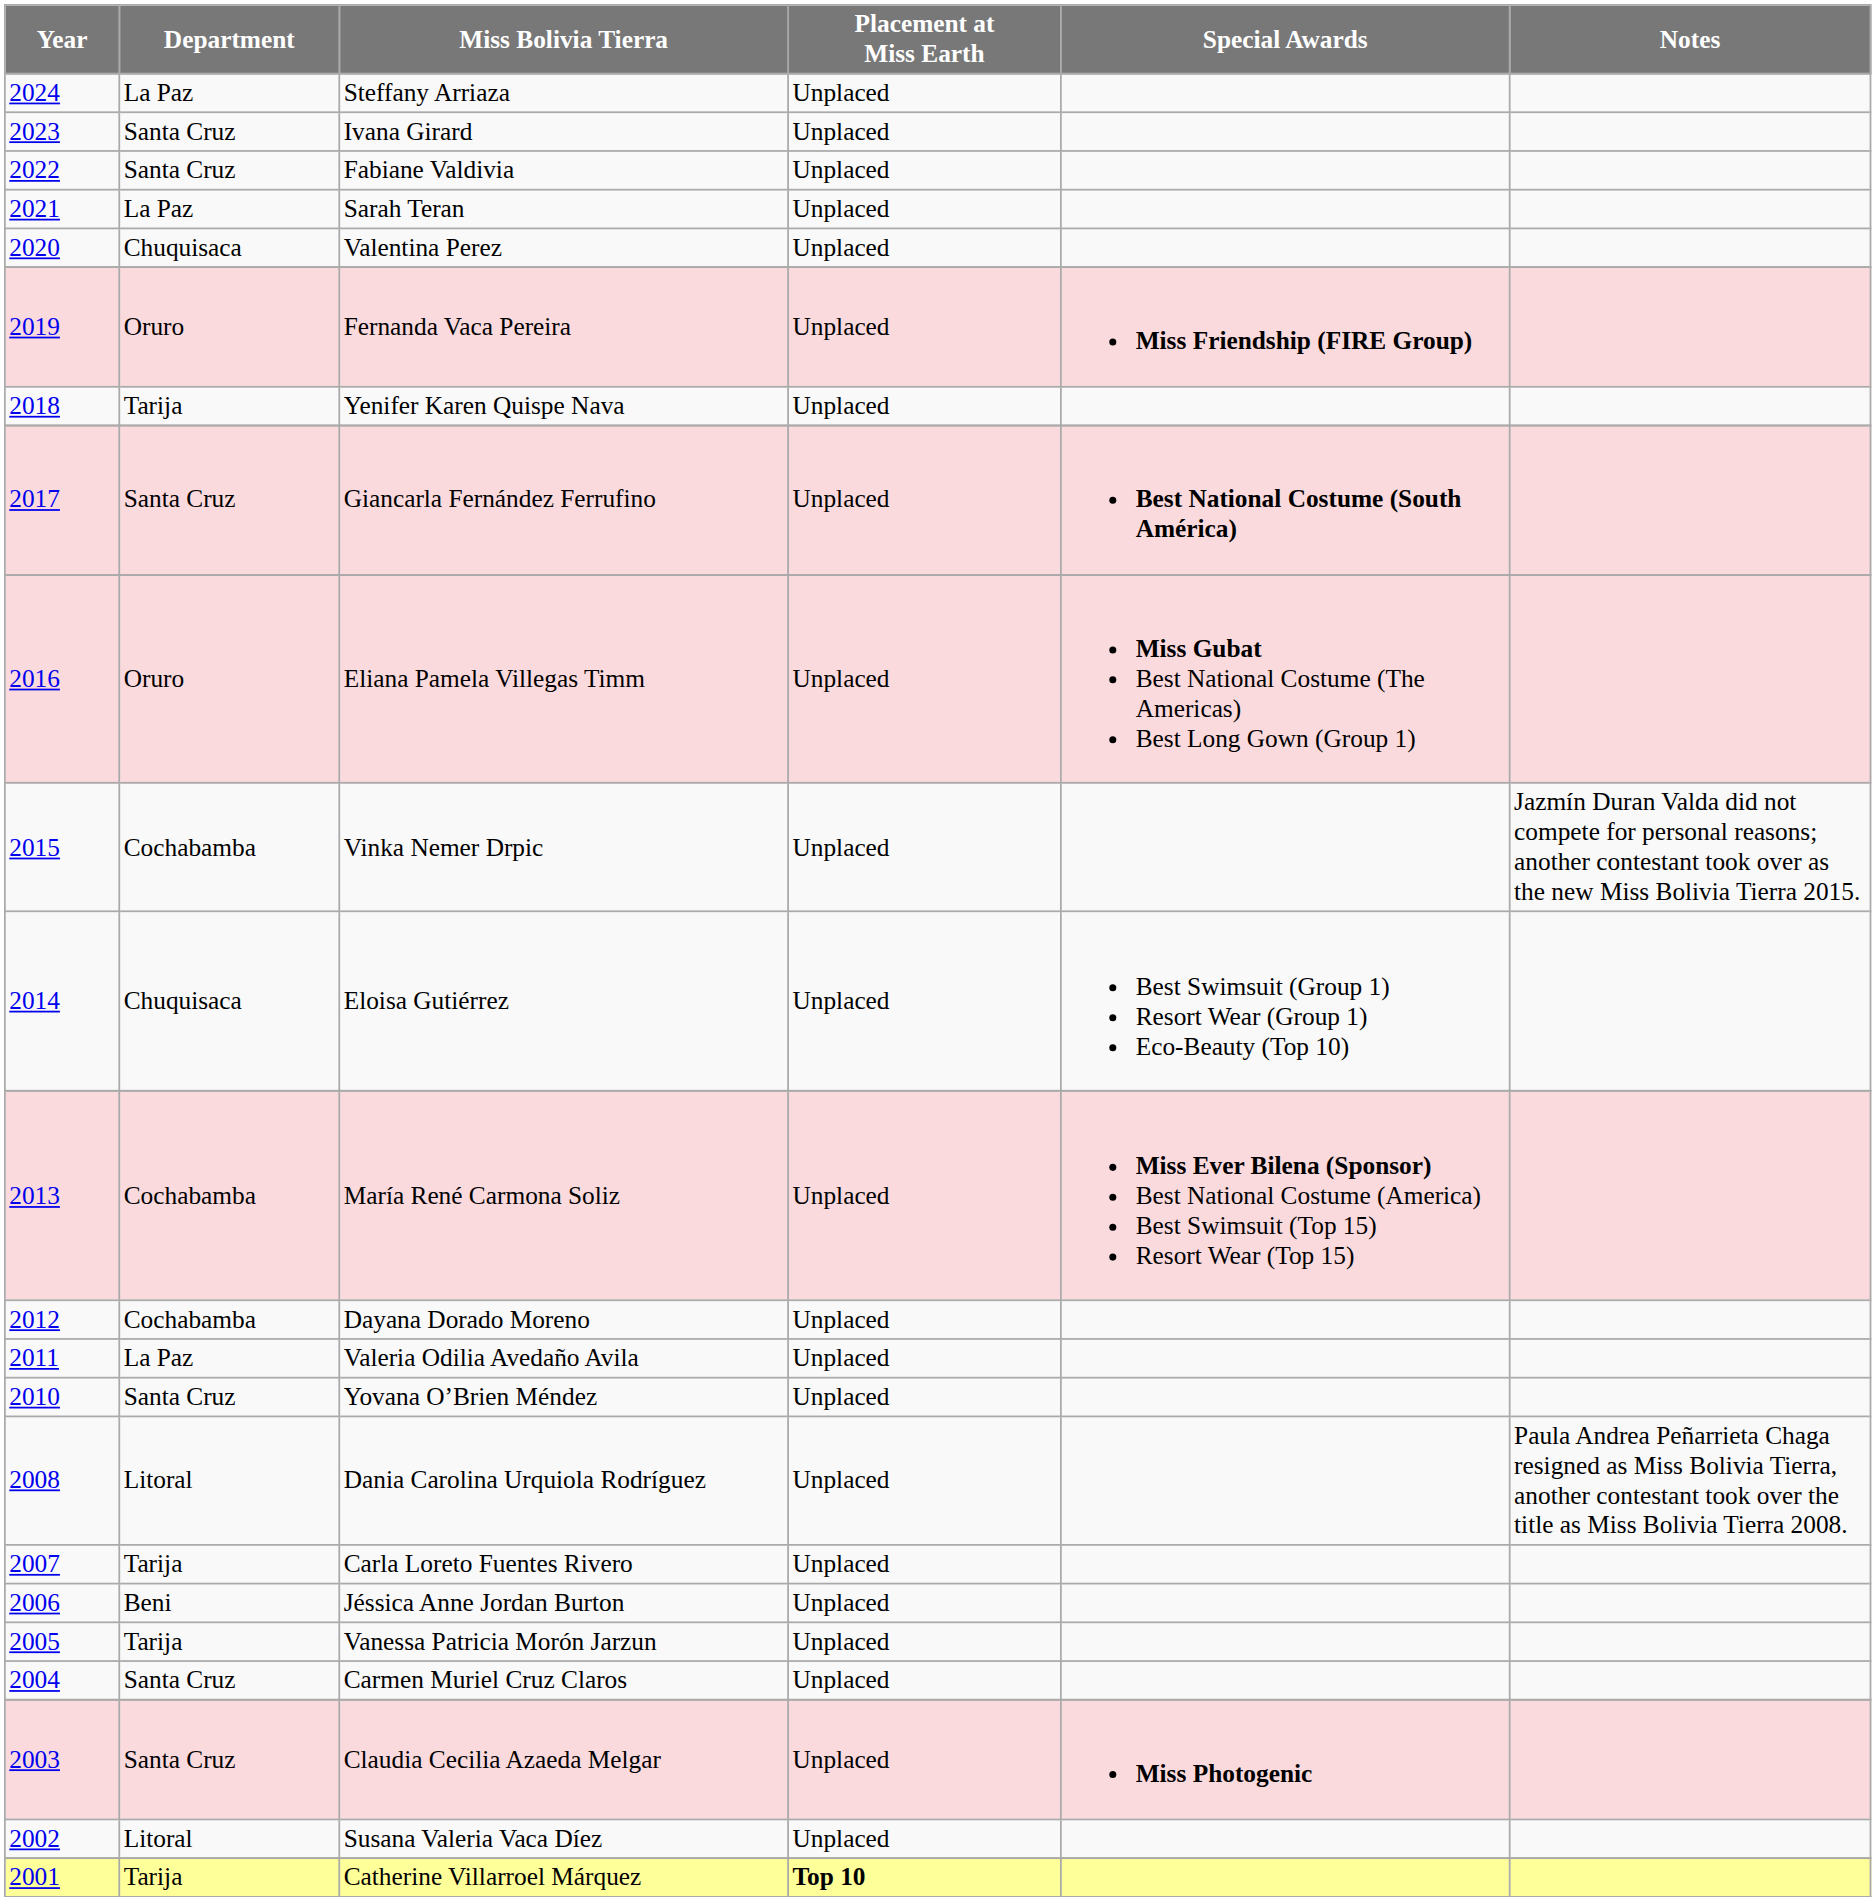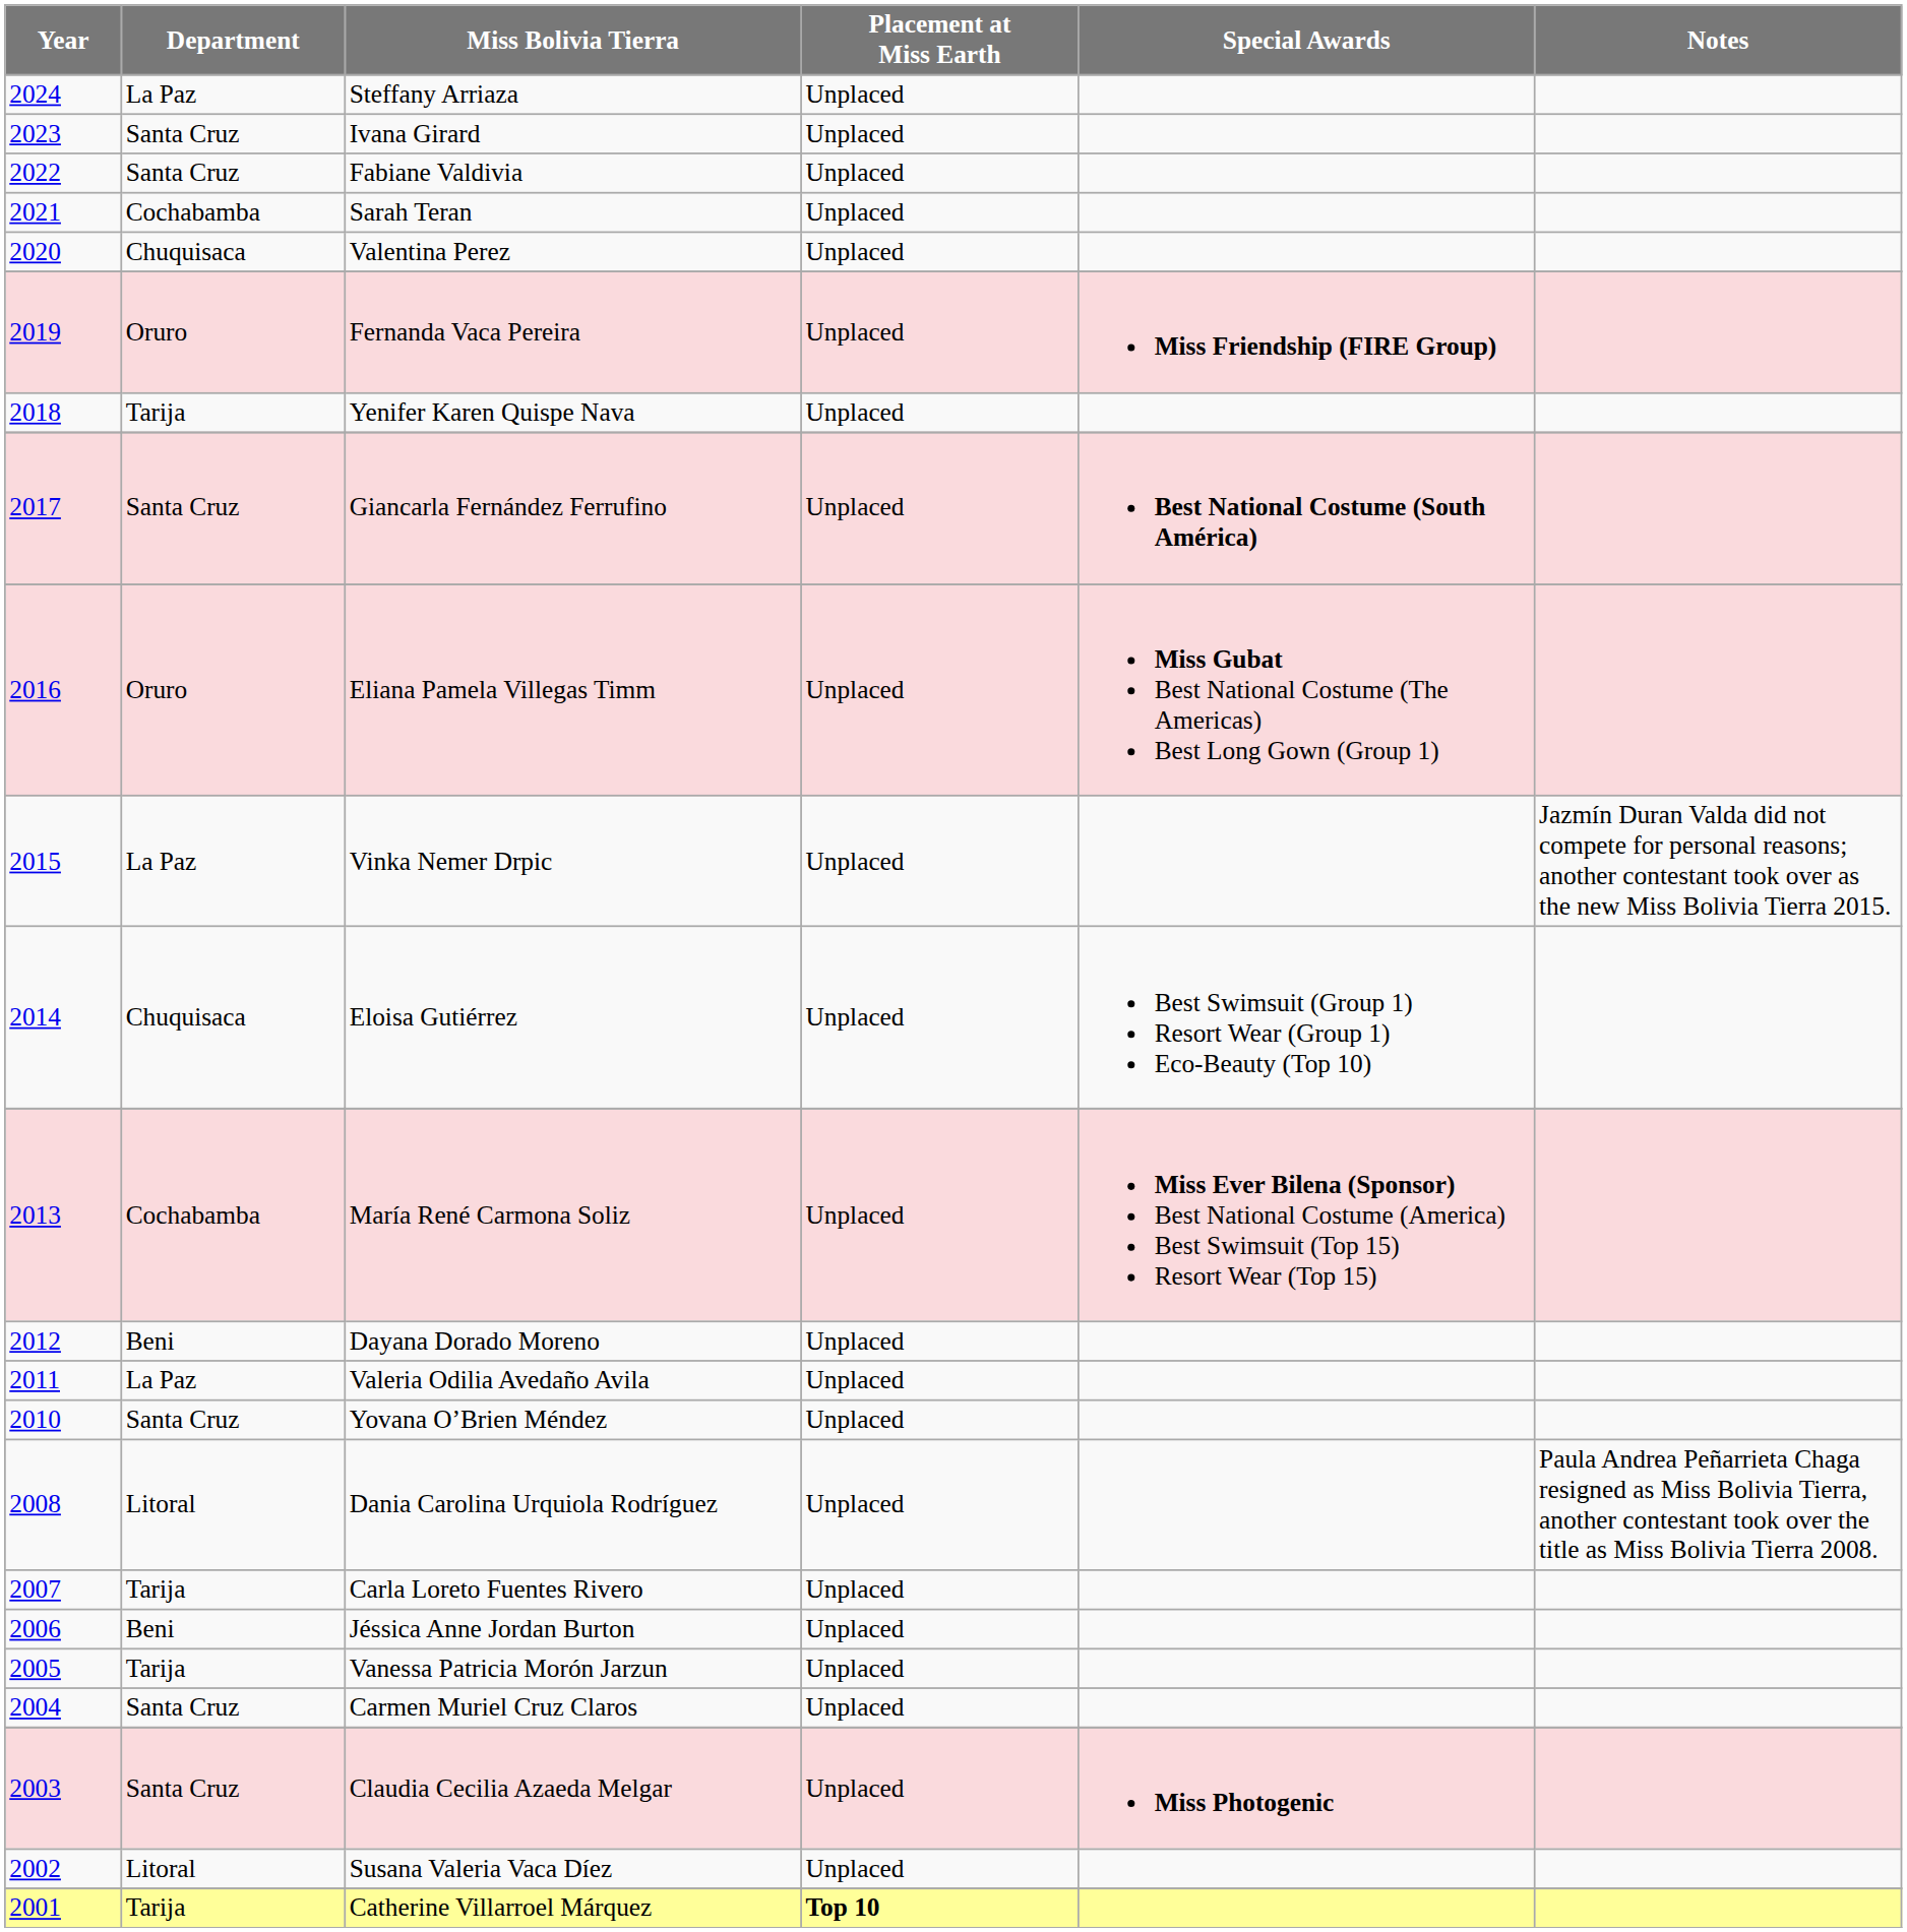Sarah Teran | Department: La Paz -> Cochabamba
Vinka Nemer Drpic | Department: Cochabamba -> La Paz
Dayana Dorado Moreno | Department: Cochabamba -> Beni
